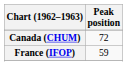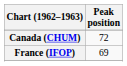France (IFOP) | Peak position: 59 -> 69
